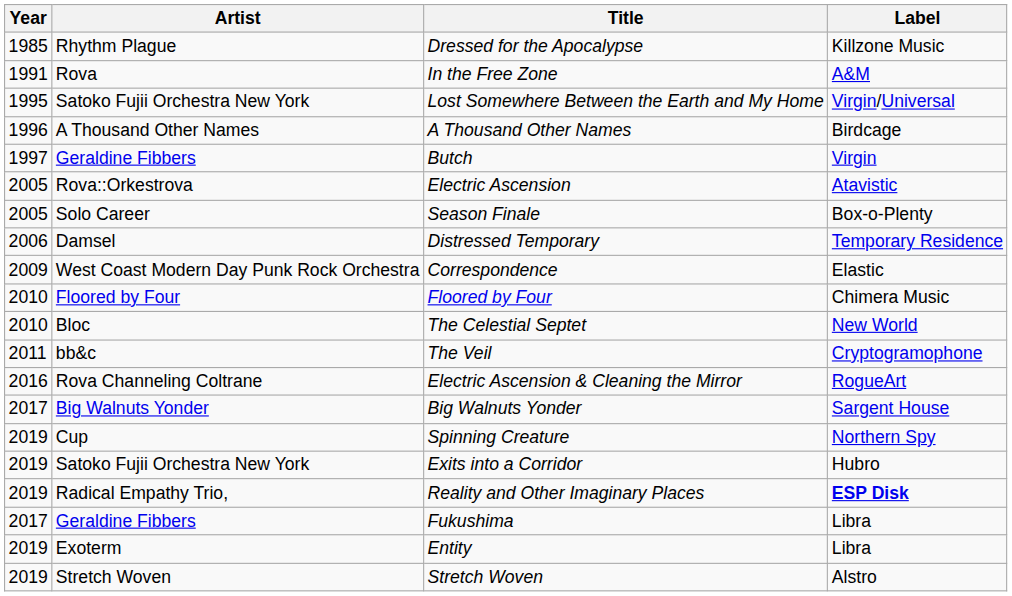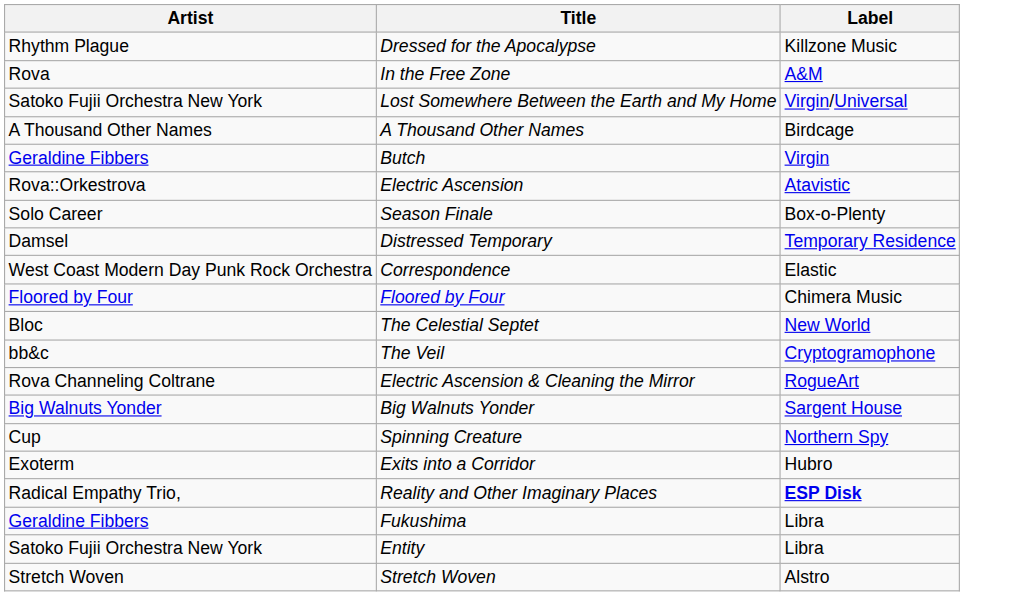- column: Year | 1985 | 1991 | 1995 | 1996 | 1997 | 2005 | 2005 | 2006 | 2009 | 2010 | 2010 | 2011 | 2016 | 2017 | 2019 | 2019 | 2019 | 2017 | 2019 | 2019
Exits into a Corridor | Artist: Satoko Fujii Orchestra New York -> Exoterm
Entity | Artist: Exoterm -> Satoko Fujii Orchestra New York
